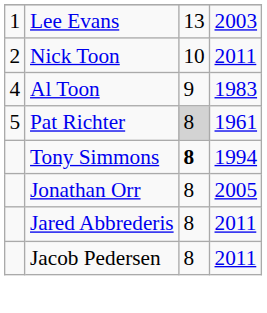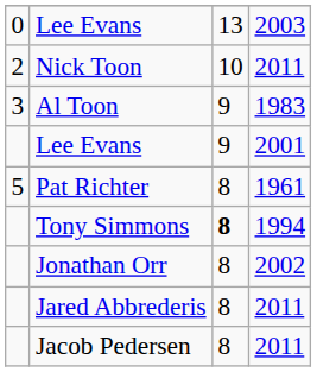Lee Evans / 2003 | column 1: 1 -> 0
Al Toon | column 1: 4 -> 3
+ row: Lee Evans | 9 | 2001
Pat Richter | column 3: lightgrey background -> no background
+ row: Jonathan Orr | 8 | 2002
- row: Jonathan Orr | 8 | 2005
